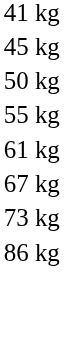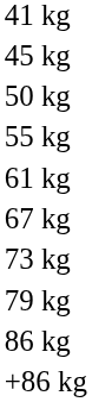+ row: 79 kg
+ row: +86 kg
